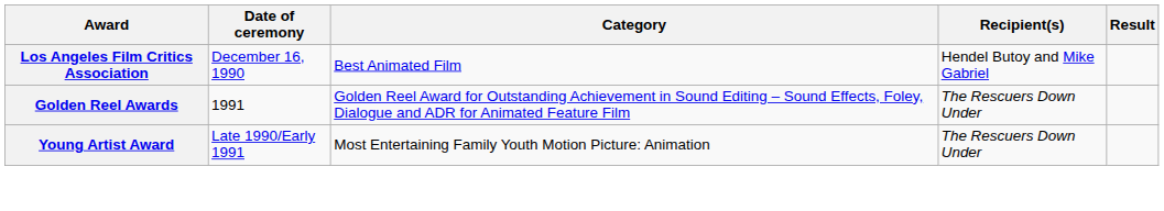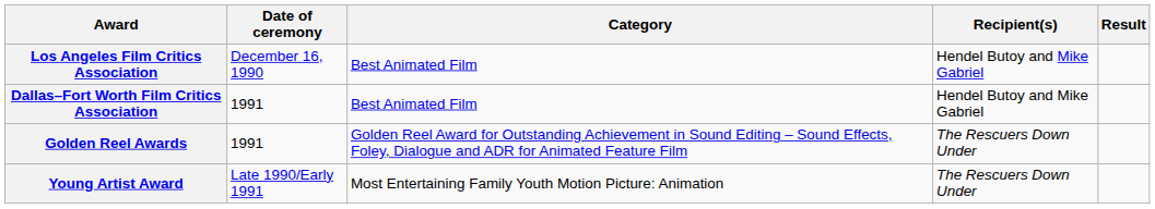+ row: Dallas–Fort Worth Film Critics Association | 1991 | Best Animated Film | Hendel Butoy and Mike Gabriel
